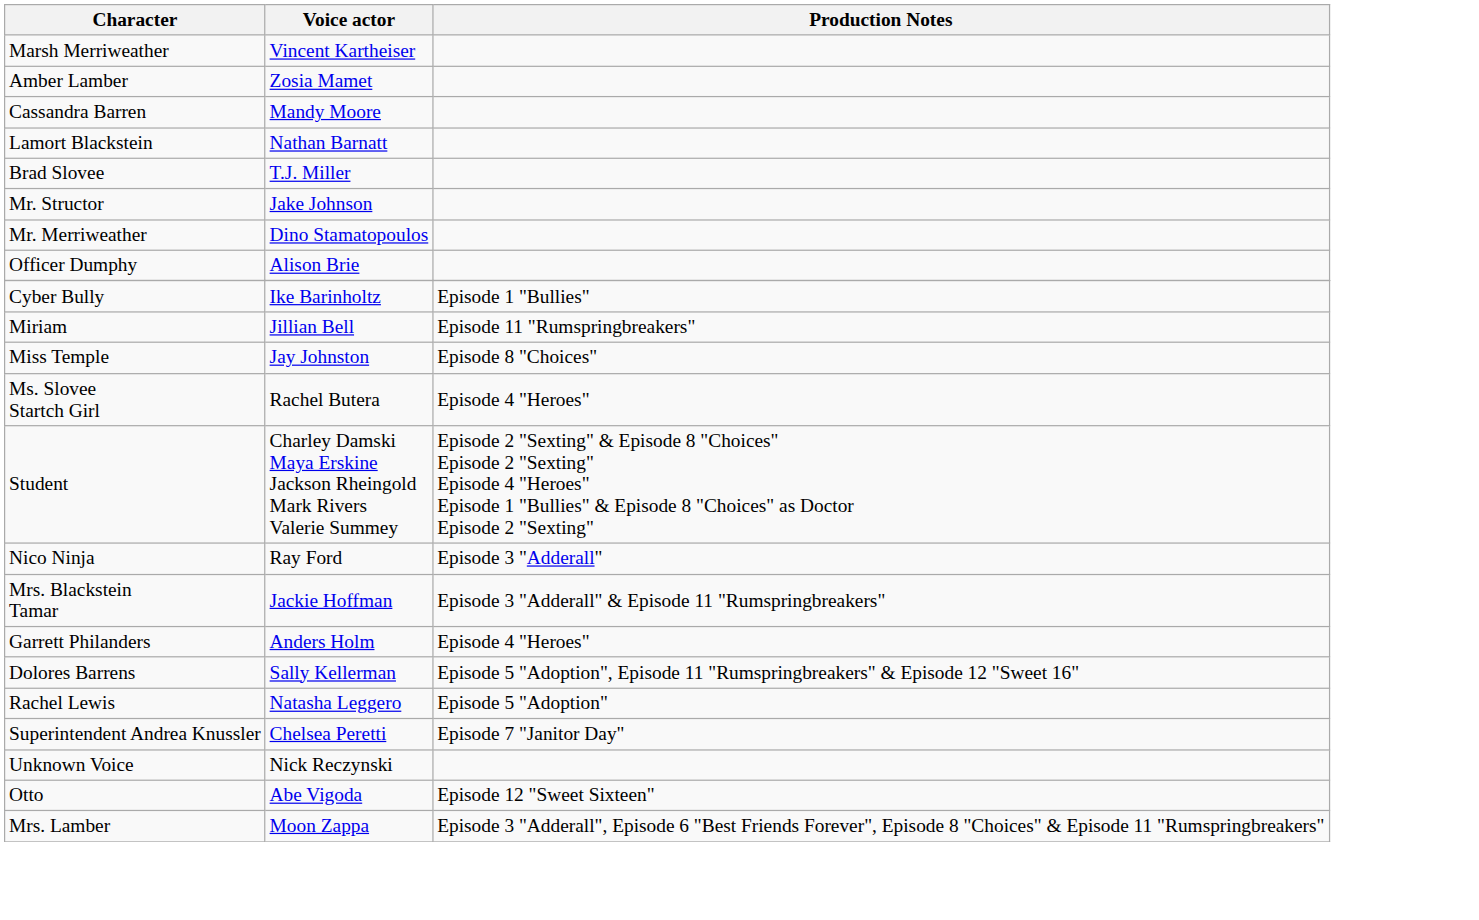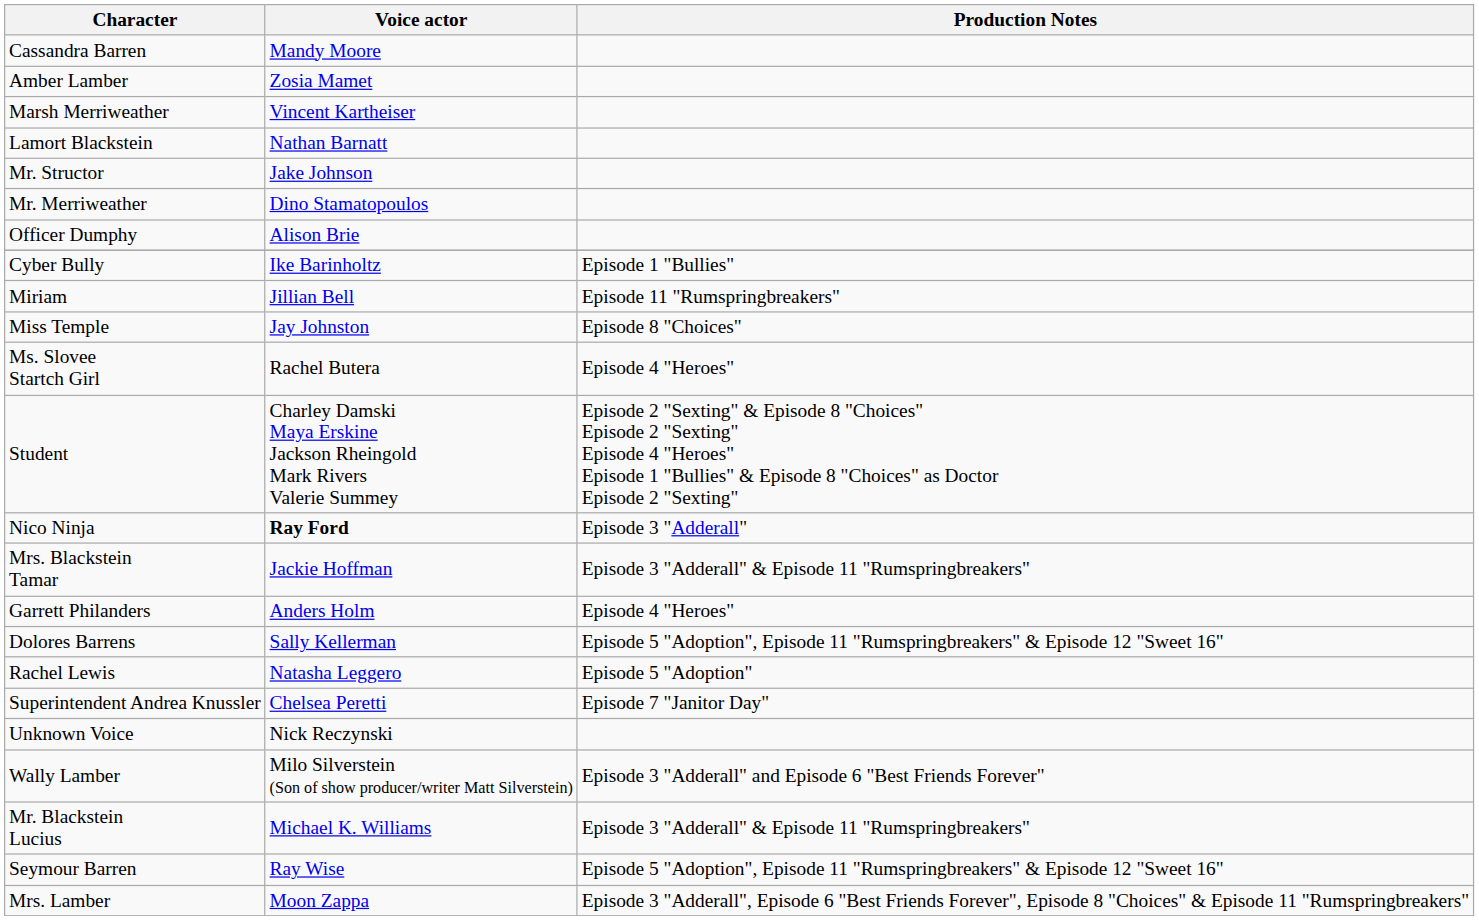rows swapped: Marsh Merriweather <-> Cassandra Barren
- row: Brad Slovee | T.J. Miller
Nico Ninja | Voice actor: normal -> bold
+ row: Wally Lamber | Milo Silverstein (Son of show producer/writer Matt Silverstein) | Episode 3 "Adderall" and Episode 6 "Best Friends Forever"
- row: Otto | Abe Vigoda | Episode 12 "Sweet Sixteen"
+ row: Mr. Blackstein Lucius | Michael K. Williams | Episode 3 "Adderall" & Episode 11 "Rumspringbreakers"
+ row: Seymour Barren | Ray Wise | Episode 5 "Adoption", Episode 11 "Rumspringbreakers" & Episode 12 "Sweet 16"
